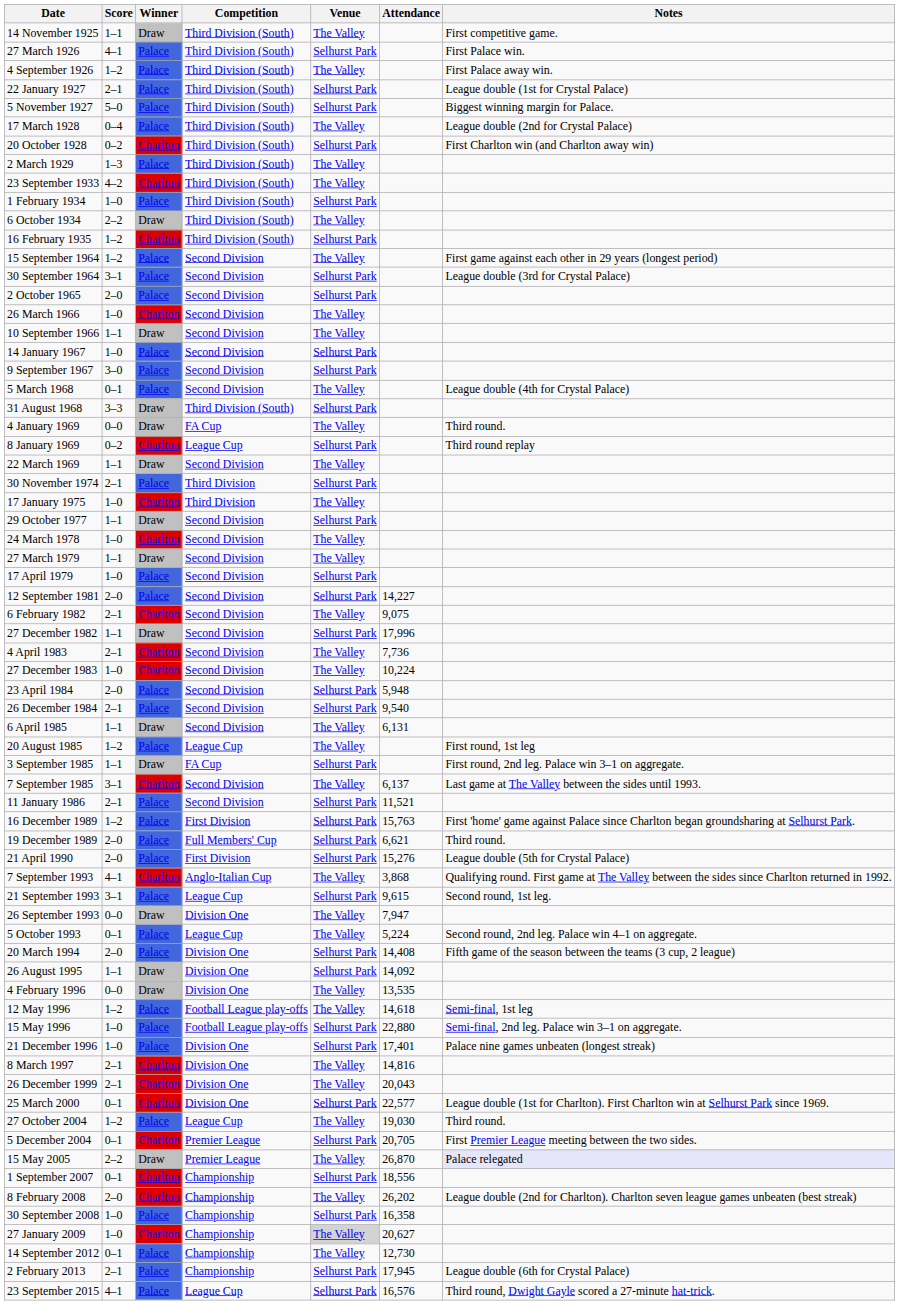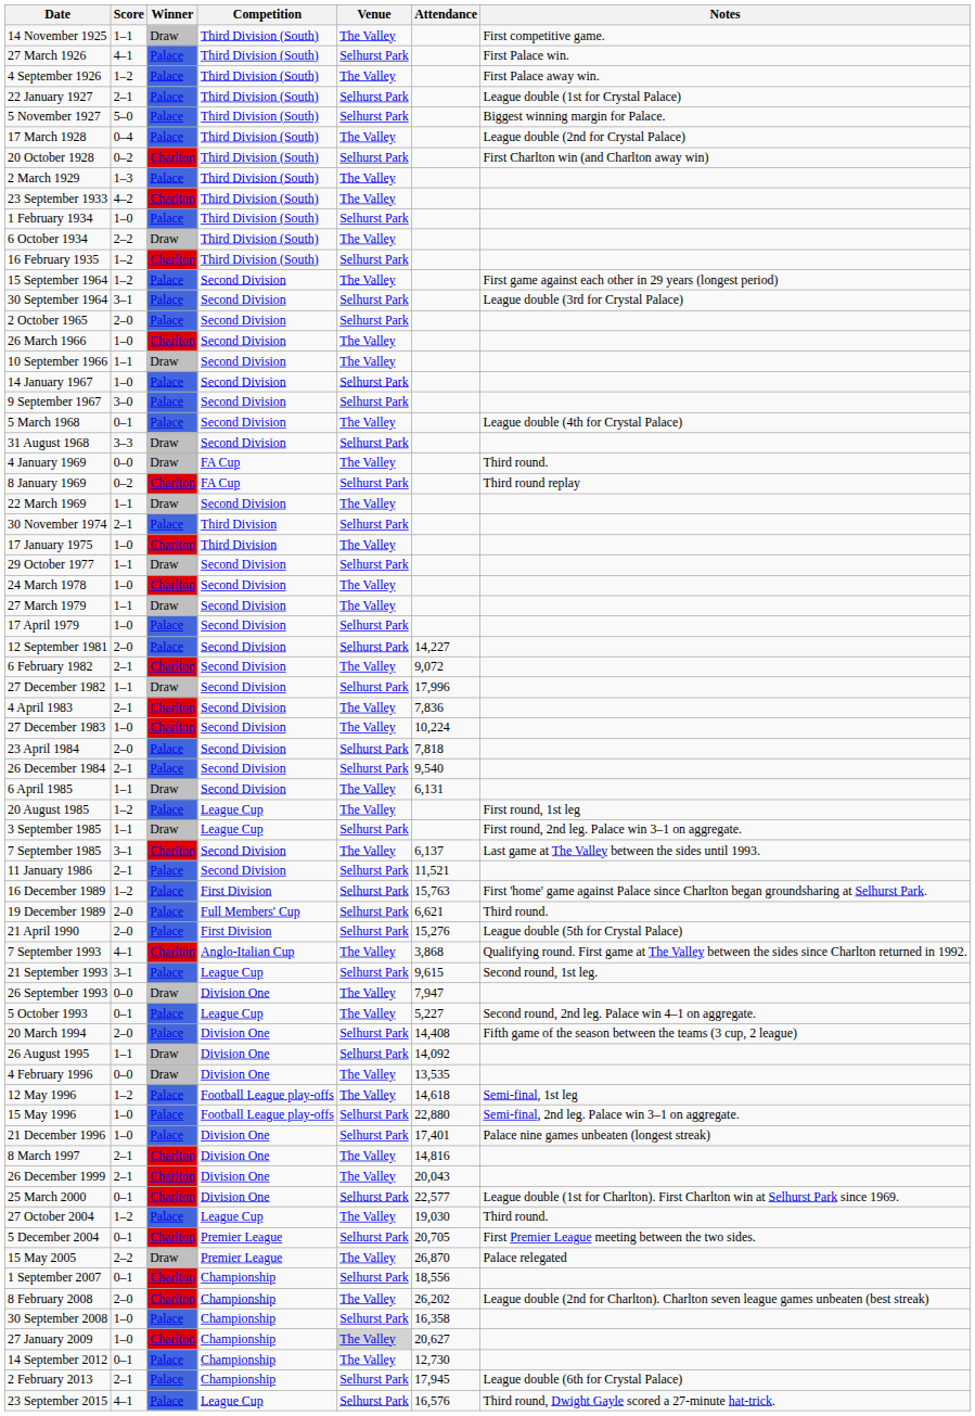31 August 1968 | Competition: Third Division (South) -> Second Division
8 January 1969 | Competition: League Cup -> FA Cup
6 February 1982 | Attendance: 9,075 -> 9,072
4 April 1983 | Attendance: 7,736 -> 7,836
23 April 1984 | Attendance: 5,948 -> 7,818
3 September 1985 | Competition: FA Cup -> League Cup
5 October 1993 | Attendance: 5,224 -> 5,227
15 May 2005 | Notes: lavender background -> no background
